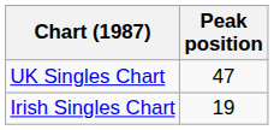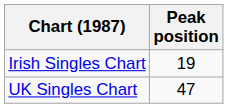rows swapped: Irish Singles Chart <-> UK Singles Chart
